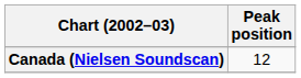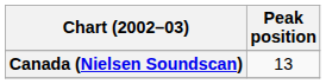Canada (Nielsen Soundscan) | Peak position: 12 -> 13
